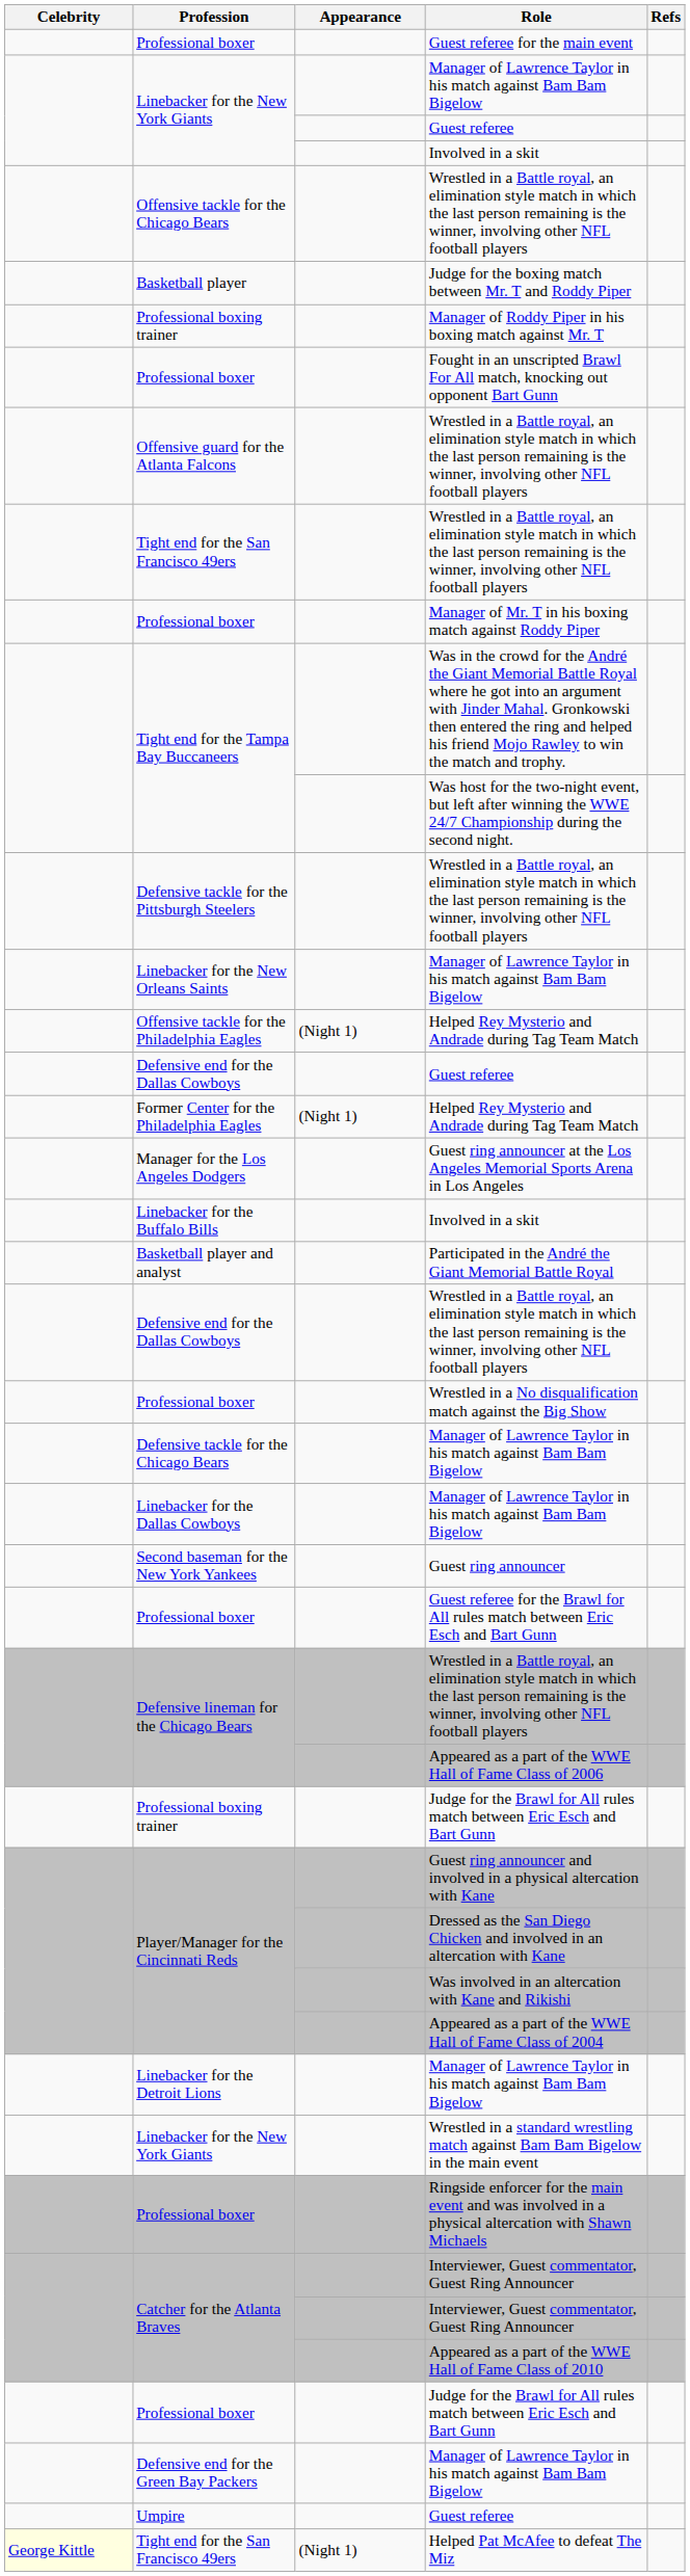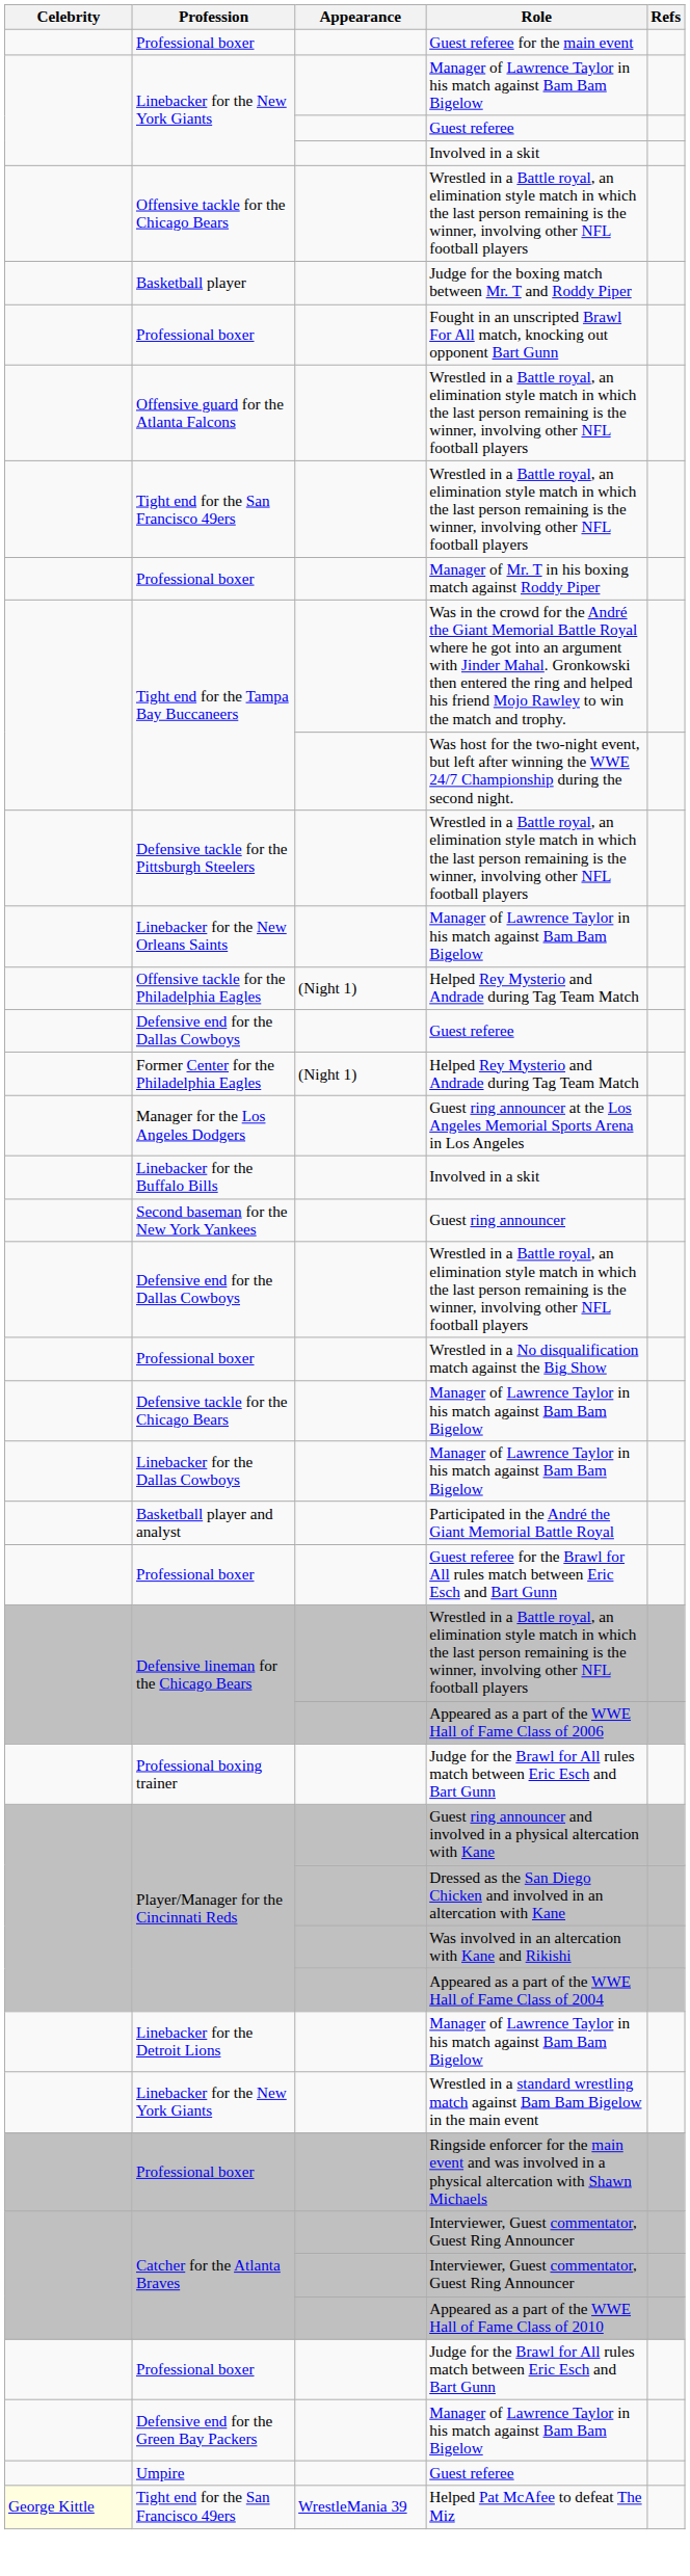- row: Professional boxing trainer | Manager of Roddy Piper in his boxing match against Mr. T
rows swapped: Guest ring announcer <-> Participated in the André the Giant Memorial Battle Royal
Helped Pat McAfee to defeat The Miz | Appearance: (Night 1) -> WrestleMania 39
